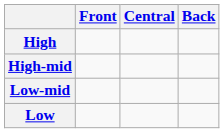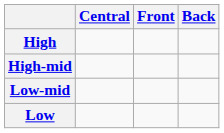columns swapped: Front <-> Central
